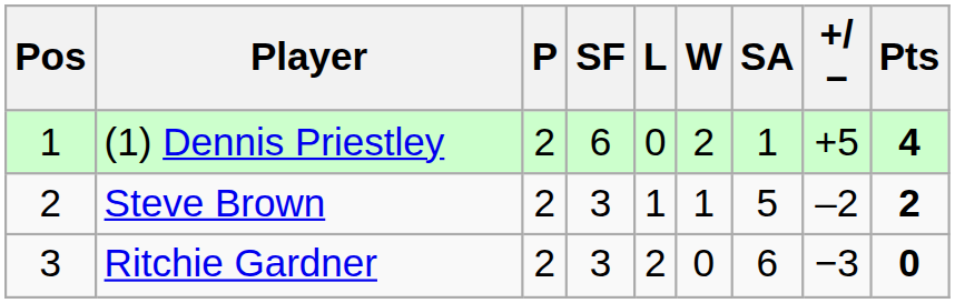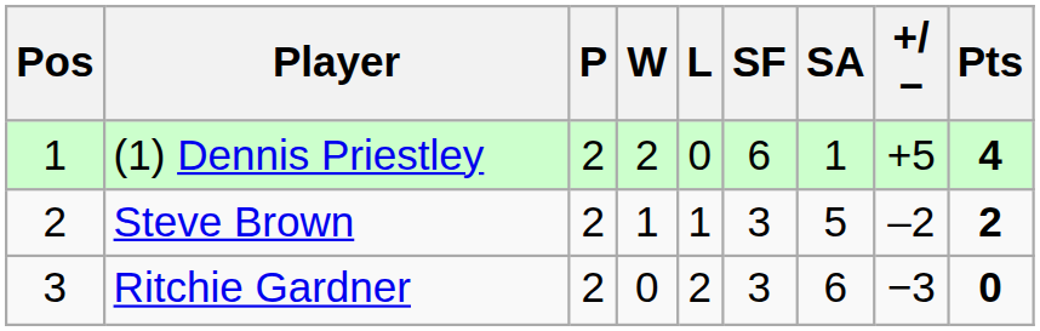columns swapped: W <-> SF
